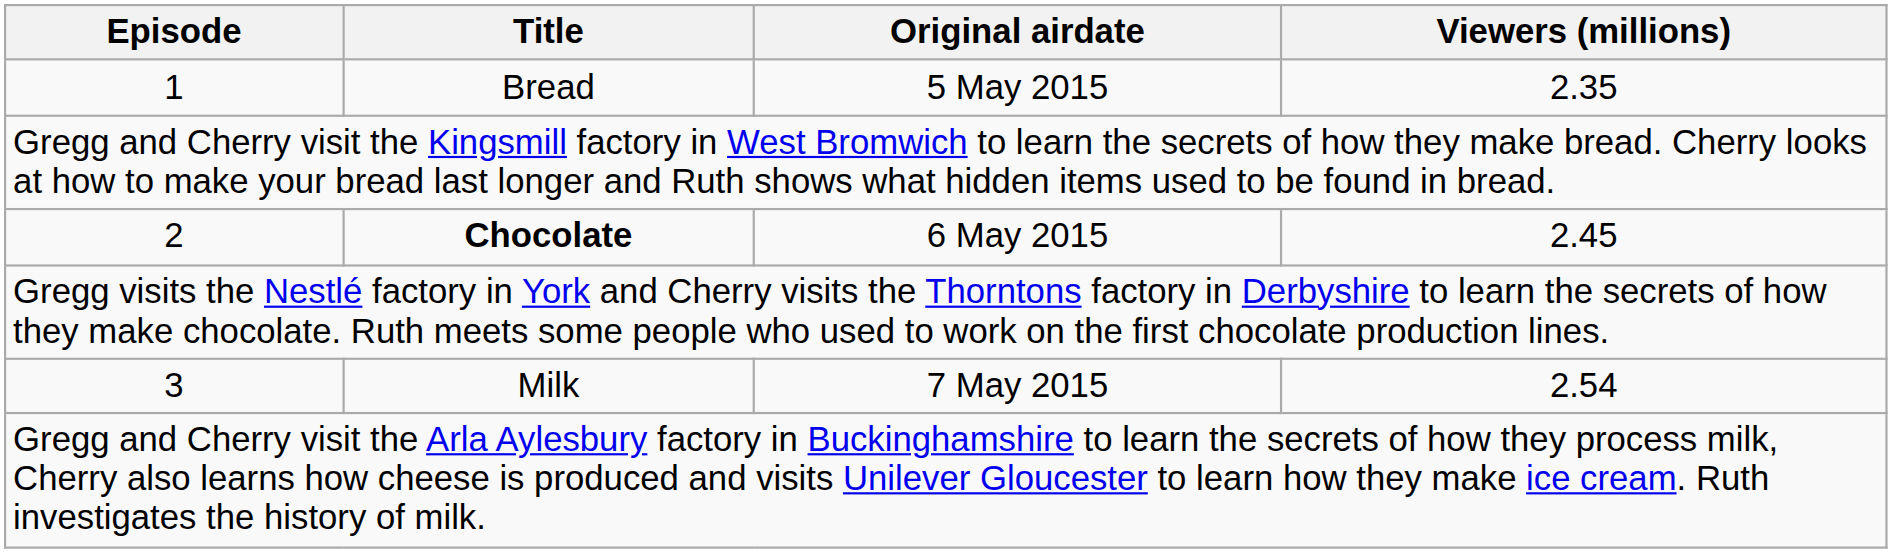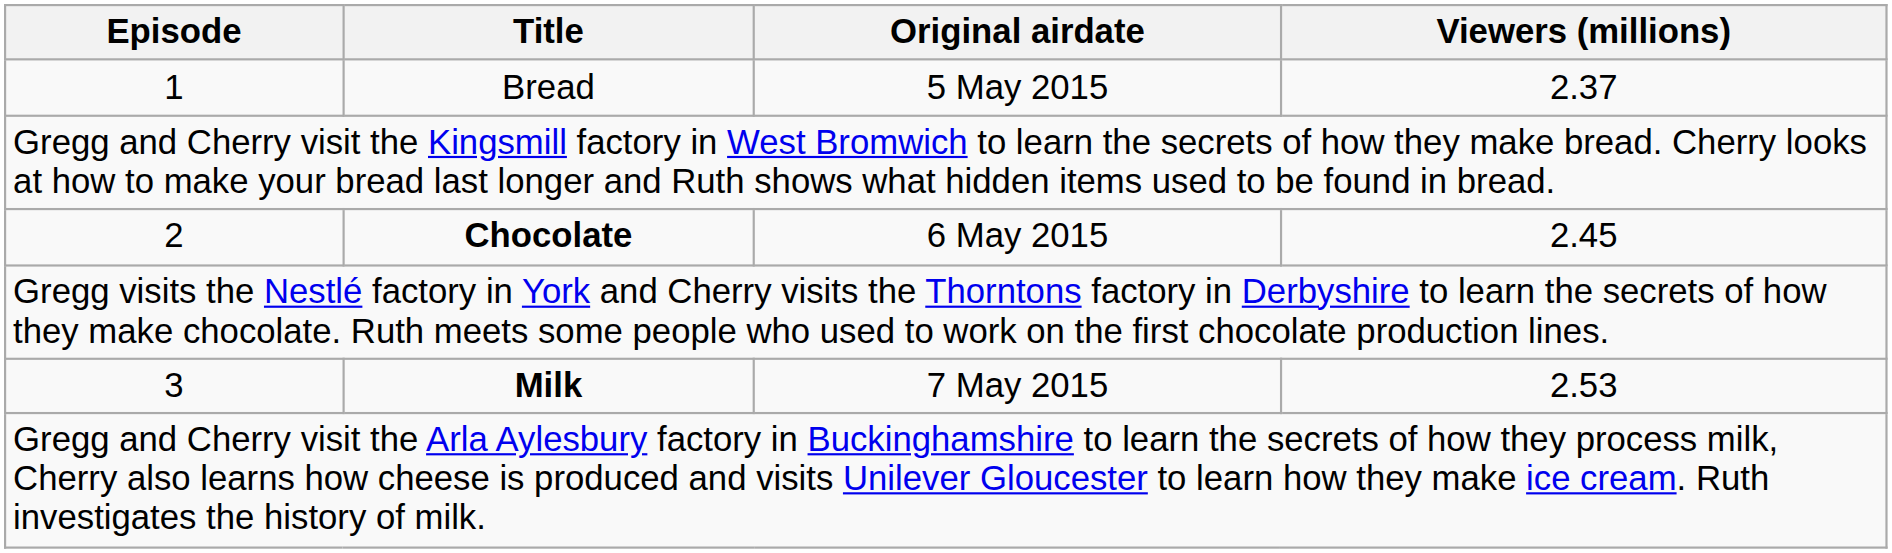1 | Viewers (millions): 2.35 -> 2.37
3 | Title: normal -> bold
3 | Viewers (millions): 2.54 -> 2.53
